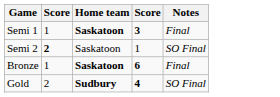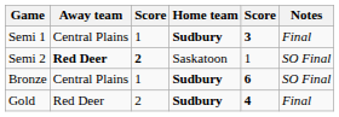+ column: Away team | Central Plains | Red Deer | Central Plains | Red Deer
Semi 1 | Home team: Saskatoon -> Sudbury
Bronze | Home team: Saskatoon -> Sudbury
Bronze | Notes: Final -> SO Final
Gold | Notes: SO Final -> Final
